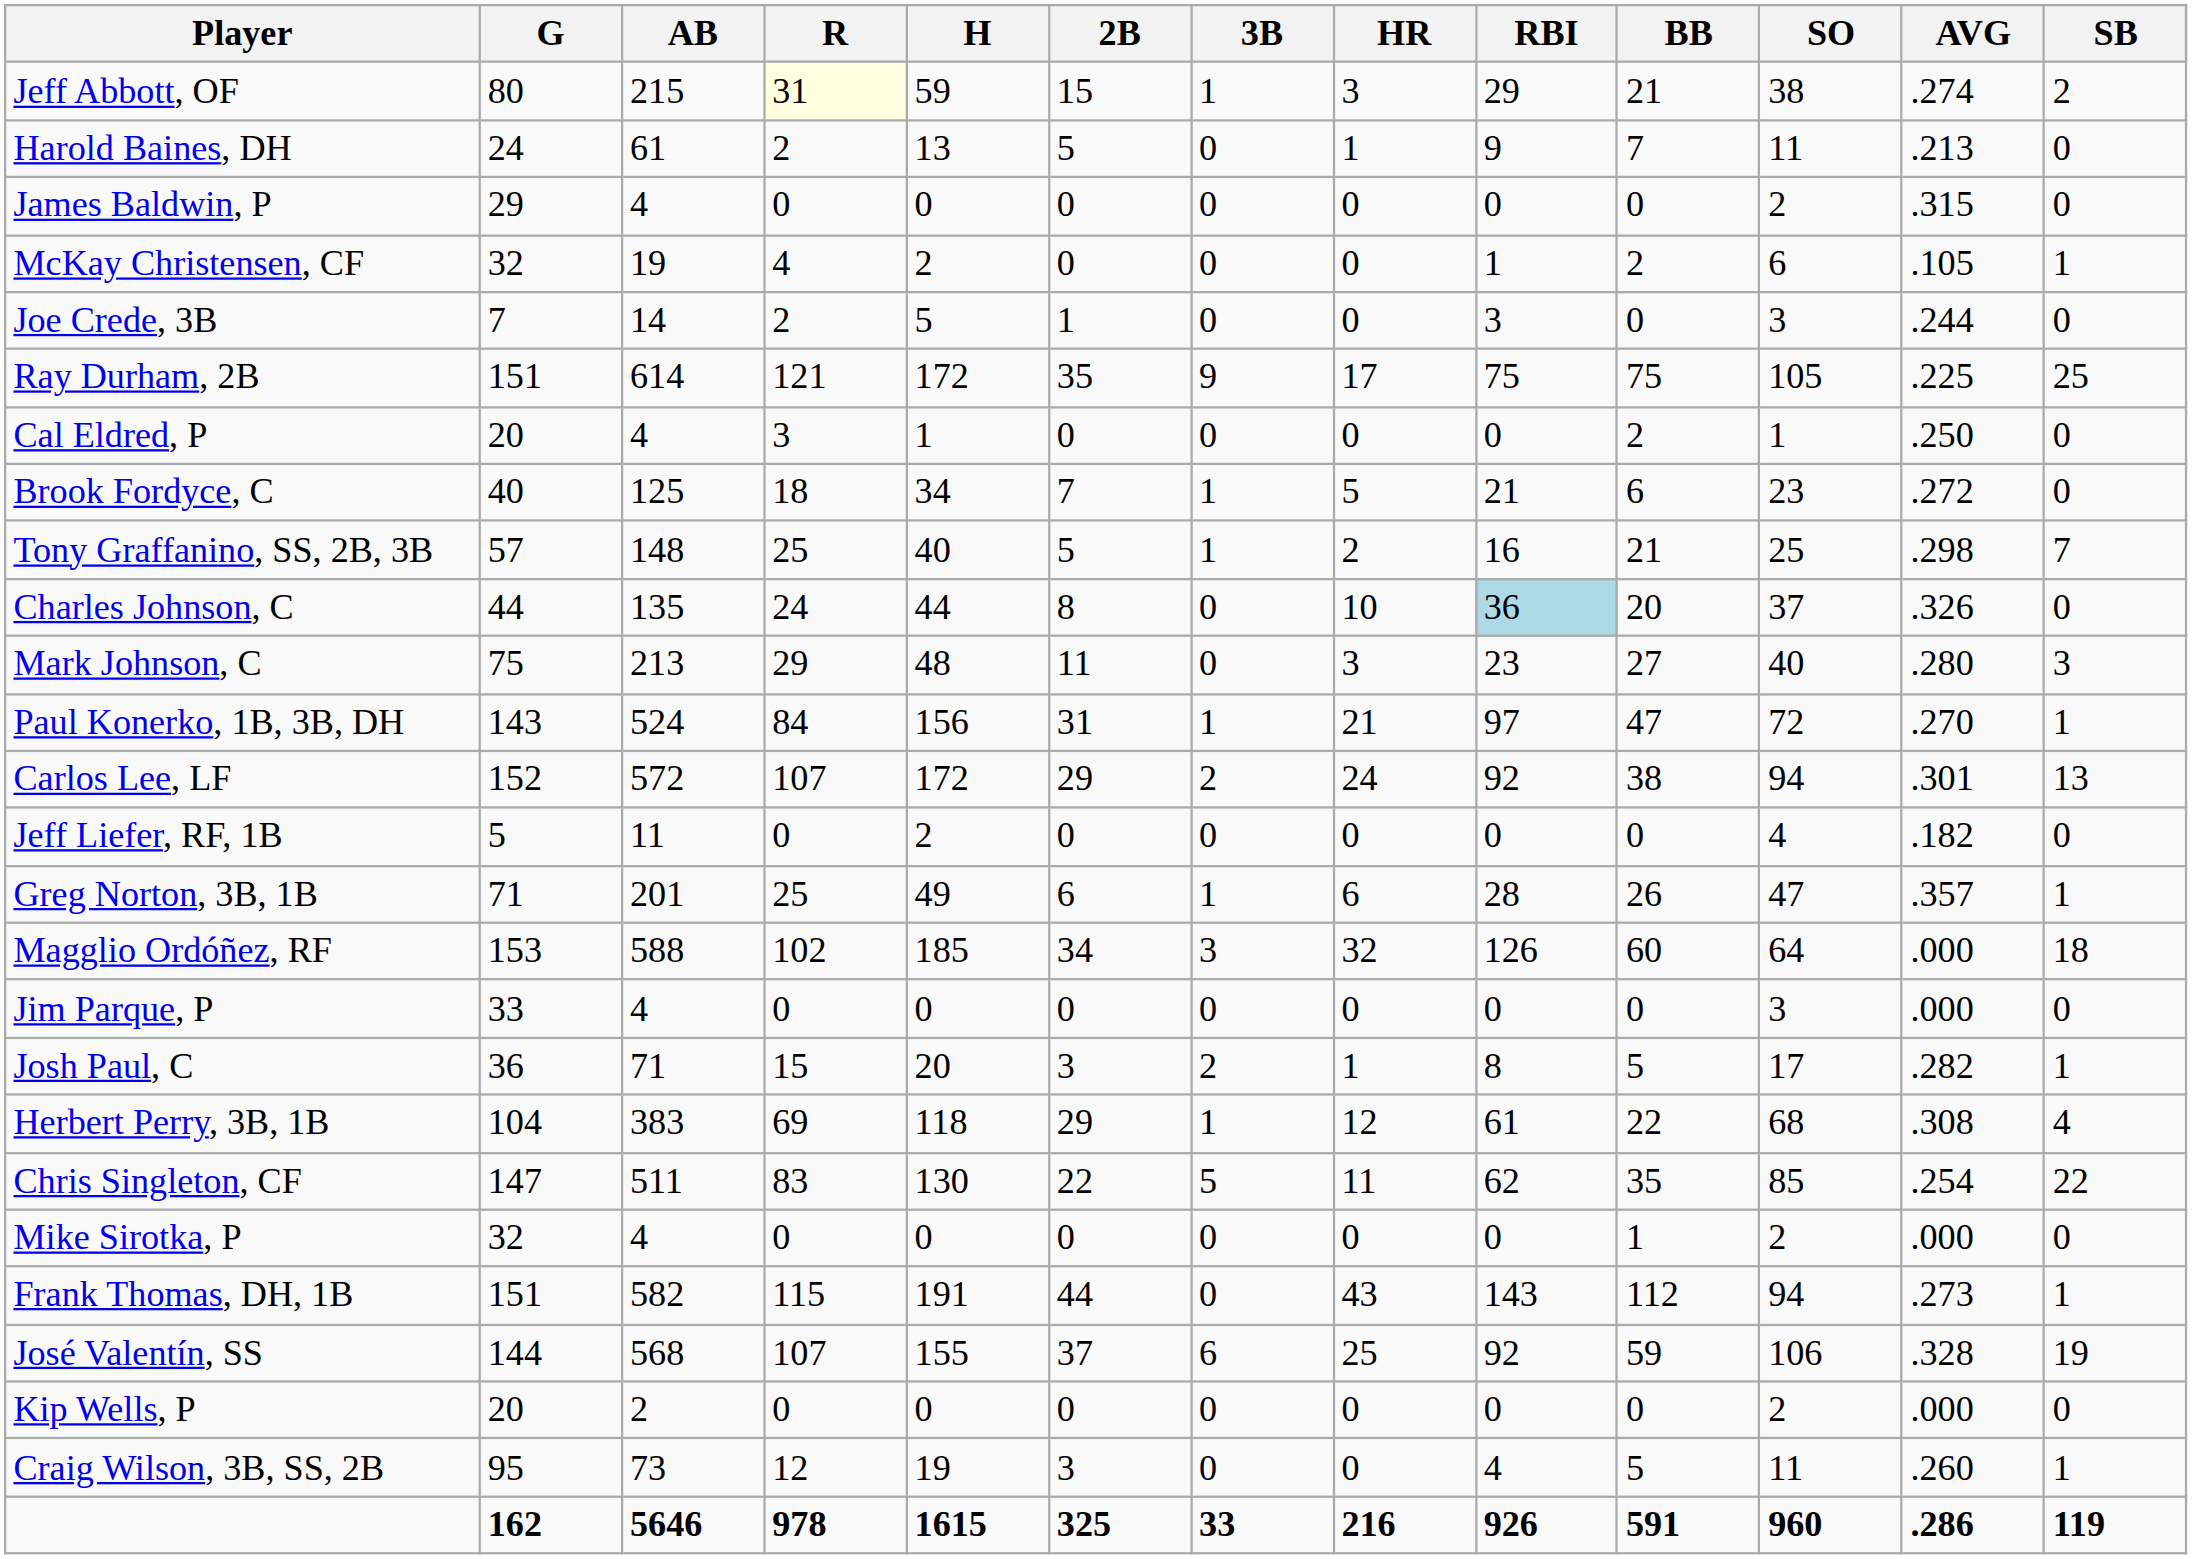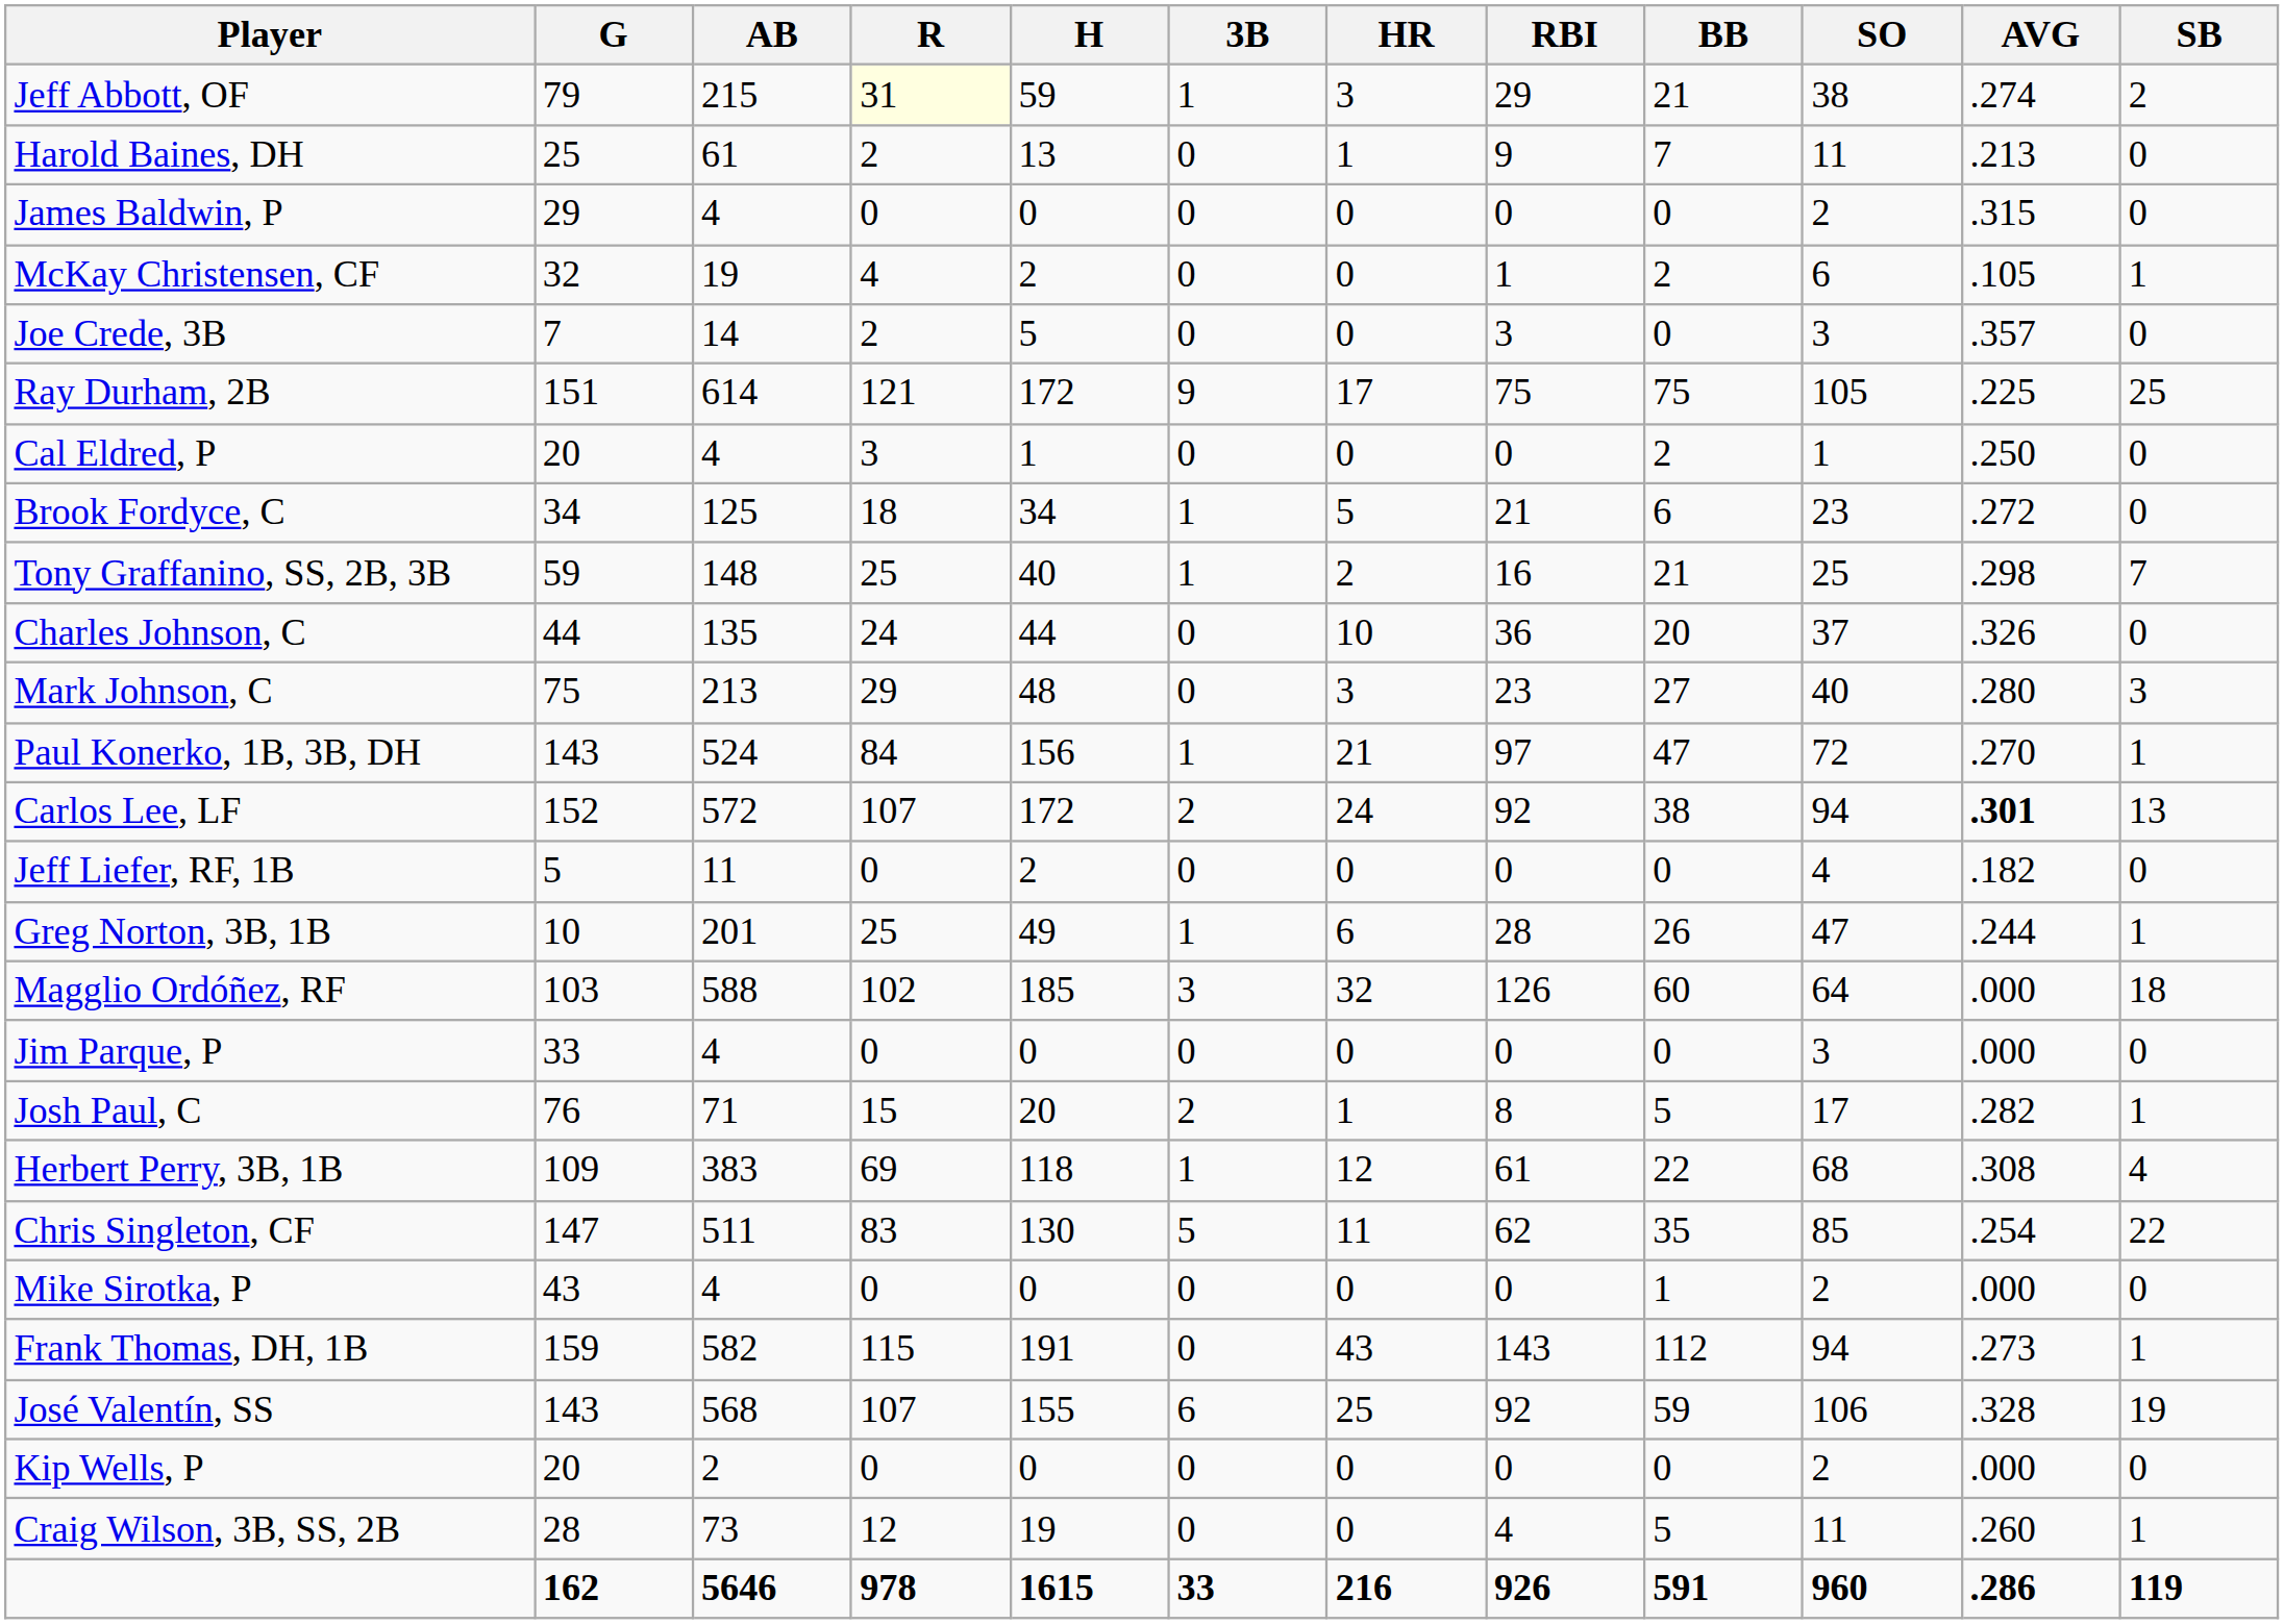- column: 2B | 15 | 5 | 0 | 0 | 1 | 35 | 0 | 7 | 5 | 8 | 11 | 31 | 29 | 0 | 6 | 34 | 0 | 3 | 29 | 22 | 0 | 44 | 37 | 0 | 3 | 325
Jeff Abbott, OF | G: 80 -> 79
Harold Baines, DH | G: 24 -> 25
Joe Crede, 3B | AVG: .244 -> .357
Brook Fordyce, C | G: 40 -> 34
Tony Graffanino, SS, 2B, 3B | G: 57 -> 59
Charles Johnson, C | RBI: lightblue background -> no background
Carlos Lee, LF | AVG: normal -> bold
Greg Norton, 3B, 1B | G: 71 -> 10
Greg Norton, 3B, 1B | AVG: .357 -> .244
Magglio Ordóñez, RF | G: 153 -> 103
Josh Paul, C | G: 36 -> 76
Herbert Perry, 3B, 1B | G: 104 -> 109
Mike Sirotka, P | G: 32 -> 43
Frank Thomas, DH, 1B | G: 151 -> 159
José Valentín, SS | G: 144 -> 143
Craig Wilson, 3B, SS, 2B | G: 95 -> 28
